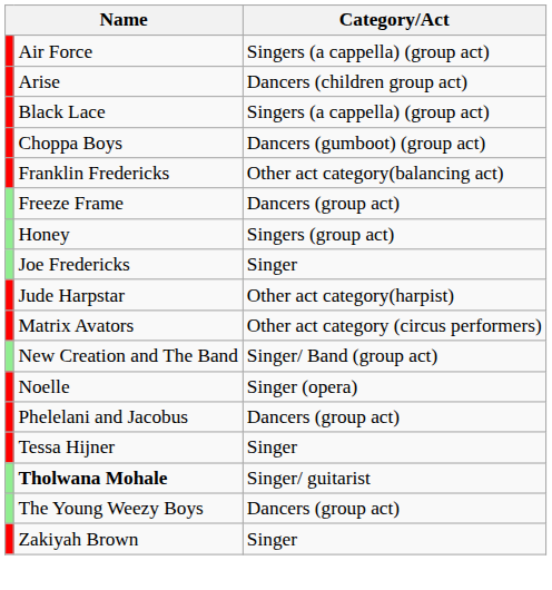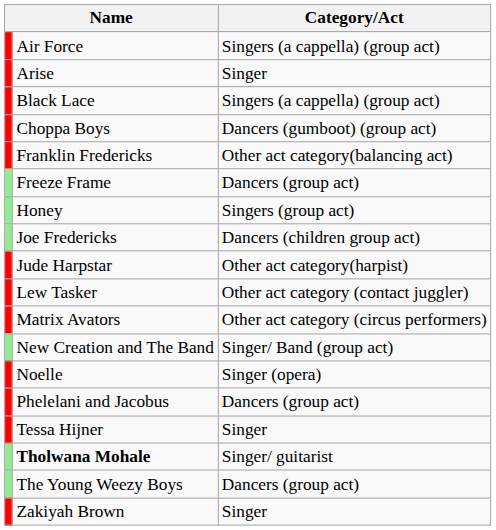Arise | Category/Act: Dancers (children group act) -> Singer
Joe Fredericks | Category/Act: Singer -> Dancers (children group act)
+ row: Lew Tasker | Other act category (contact juggler)
